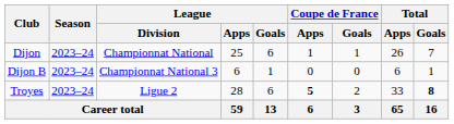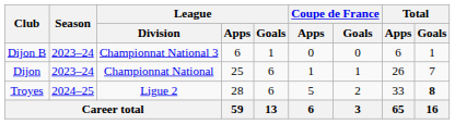rows swapped: Dijon <-> Dijon B
Troyes | Season: 2023–24 -> 2024–25
Troyes | Coupe de France / Apps: bold -> normal
